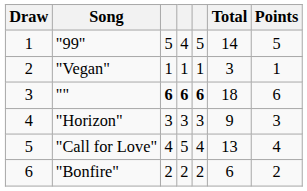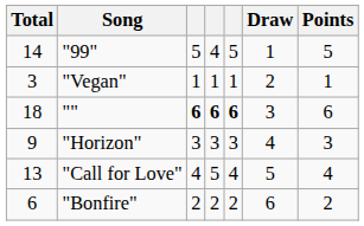columns swapped: Draw <-> Total
